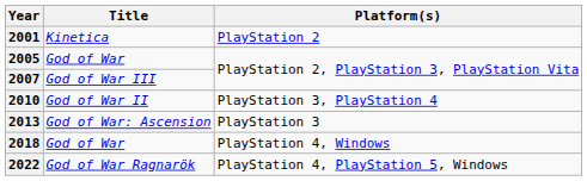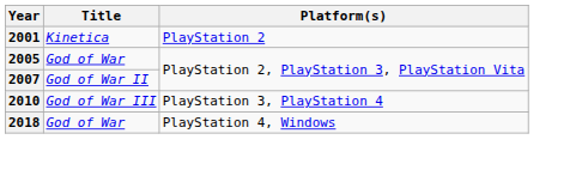2007 | Title: God of War III -> God of War II
2010 | Title: God of War II -> God of War III
- row: 2013 | God of War: Ascension | PlayStation 3
- row: 2022 | God of War Ragnarök | PlayStation 4, PlayStation 5, Windows
